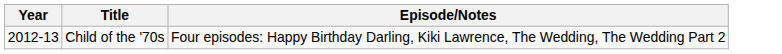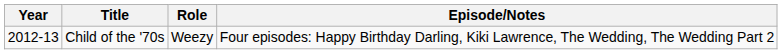+ column: Role | Weezy
